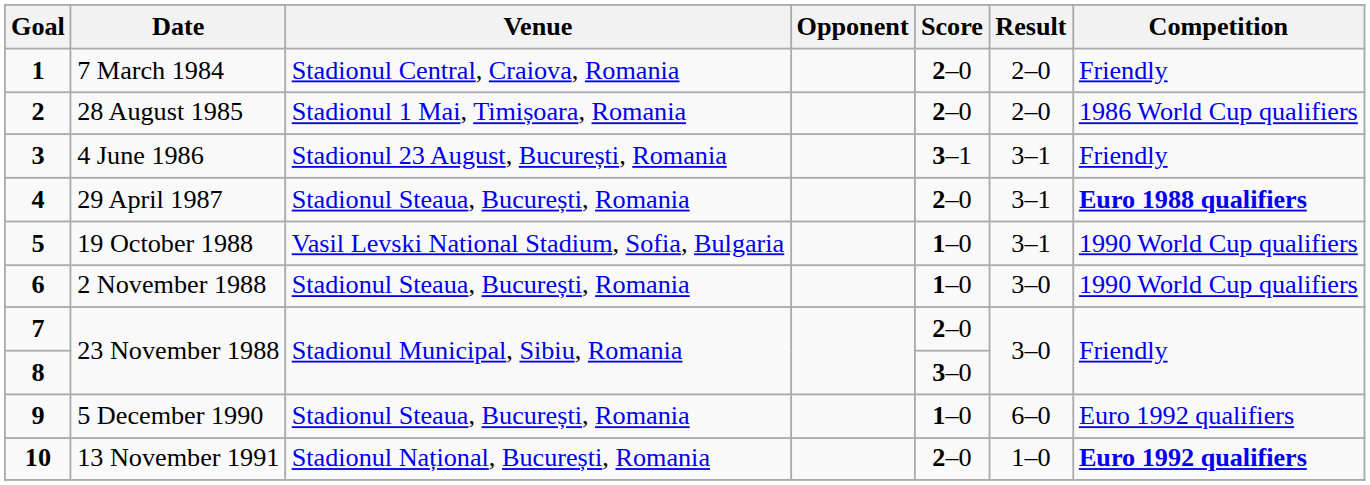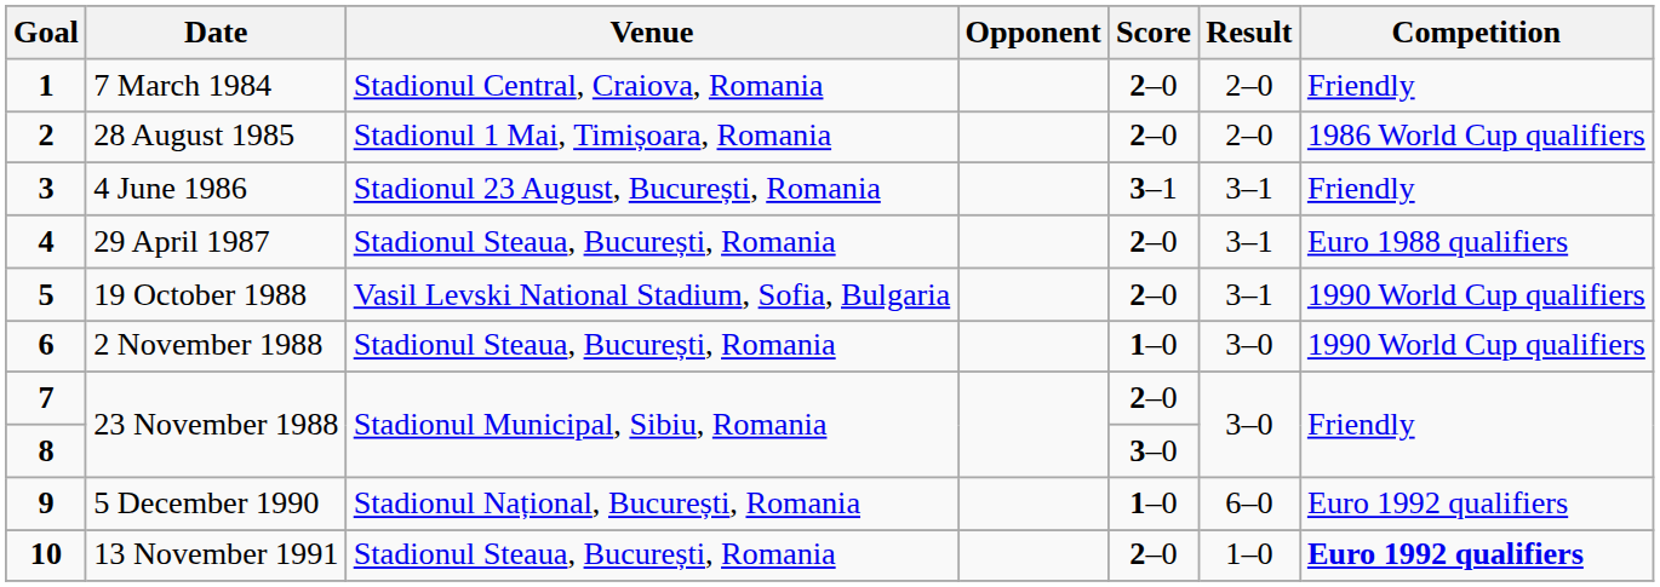29 April 1987 | Competition: bold -> normal
19 October 1988 | Score: 1–0 -> 2–0
5 December 1990 | Venue: Stadionul Steaua, București, Romania -> Stadionul Național, București, Romania
13 November 1991 | Venue: Stadionul Național, București, Romania -> Stadionul Steaua, București, Romania
